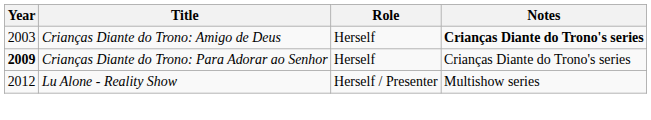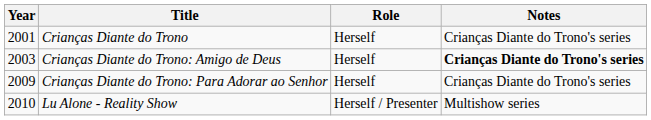+ row: 2001 | Crianças Diante do Trono | Herself | Crianças Diante do Trono's series
Crianças Diante do Trono: Para Adorar ao Senhor | Year: bold -> normal
Lu Alone - Reality Show | Year: 2012 -> 2010
